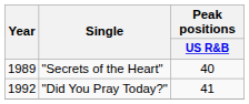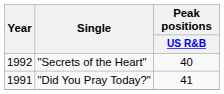"Secrets of the Heart" | Year: 1989 -> 1992
"Did You Pray Today?" | Year: 1992 -> 1991
